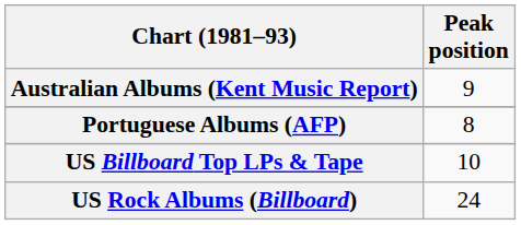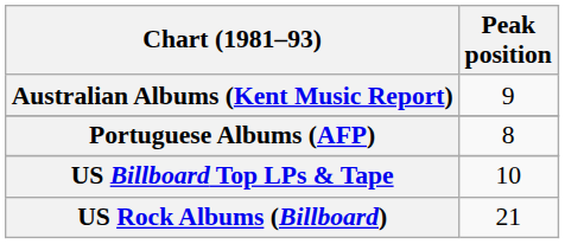US Rock Albums (Billboard) | Peak position: 24 -> 21
